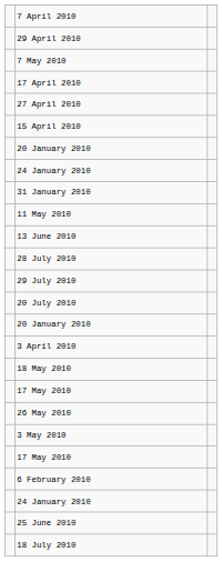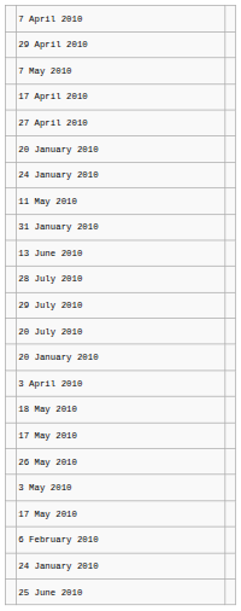- row: 15 April 2010
rows swapped: 31 January 2010 <-> 11 May 2010
- row: 18 July 2010
